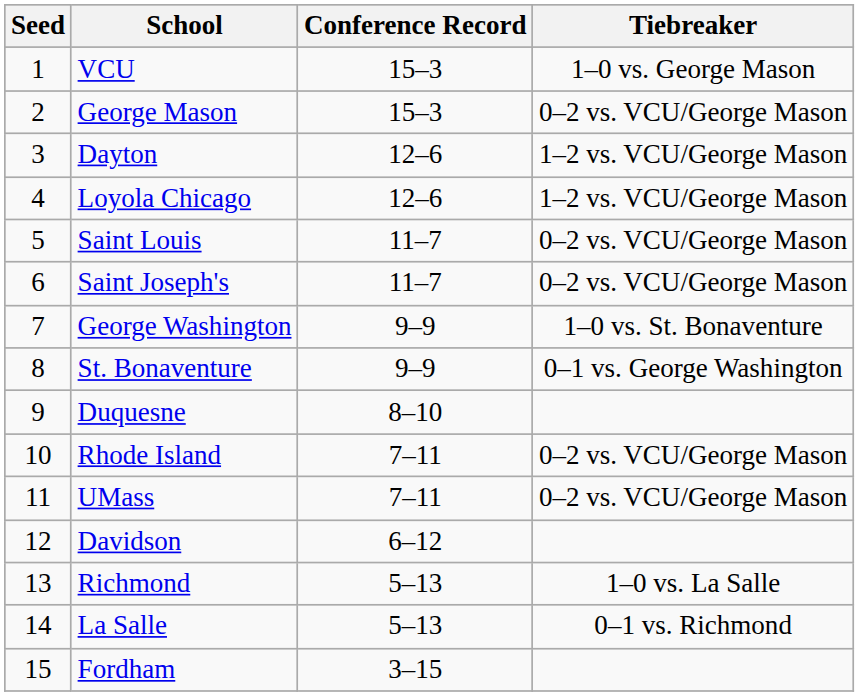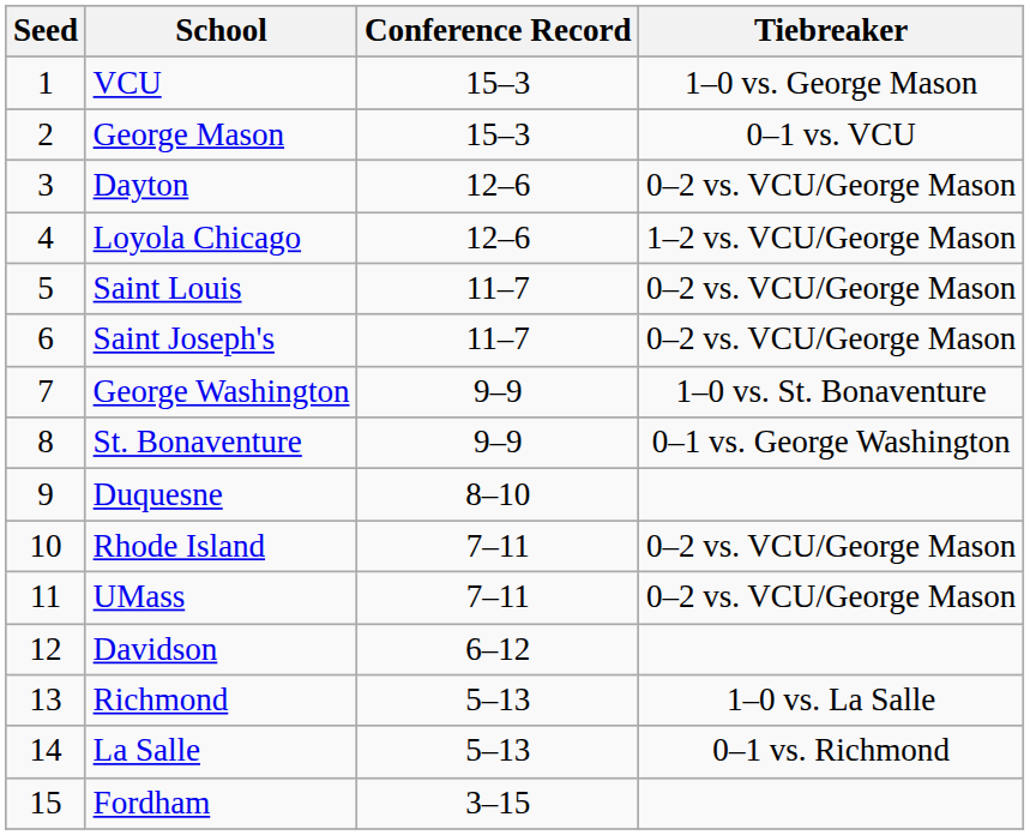George Mason | Tiebreaker: 0–2 vs. VCU/George Mason -> 0–1 vs. VCU
Dayton | Tiebreaker: 1–2 vs. VCU/George Mason -> 0–2 vs. VCU/George Mason
